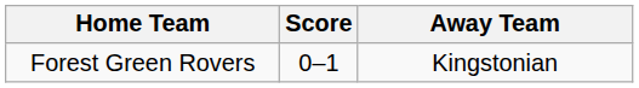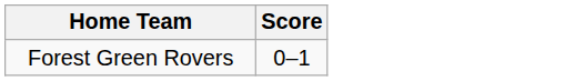- column: Away Team | Kingstonian
